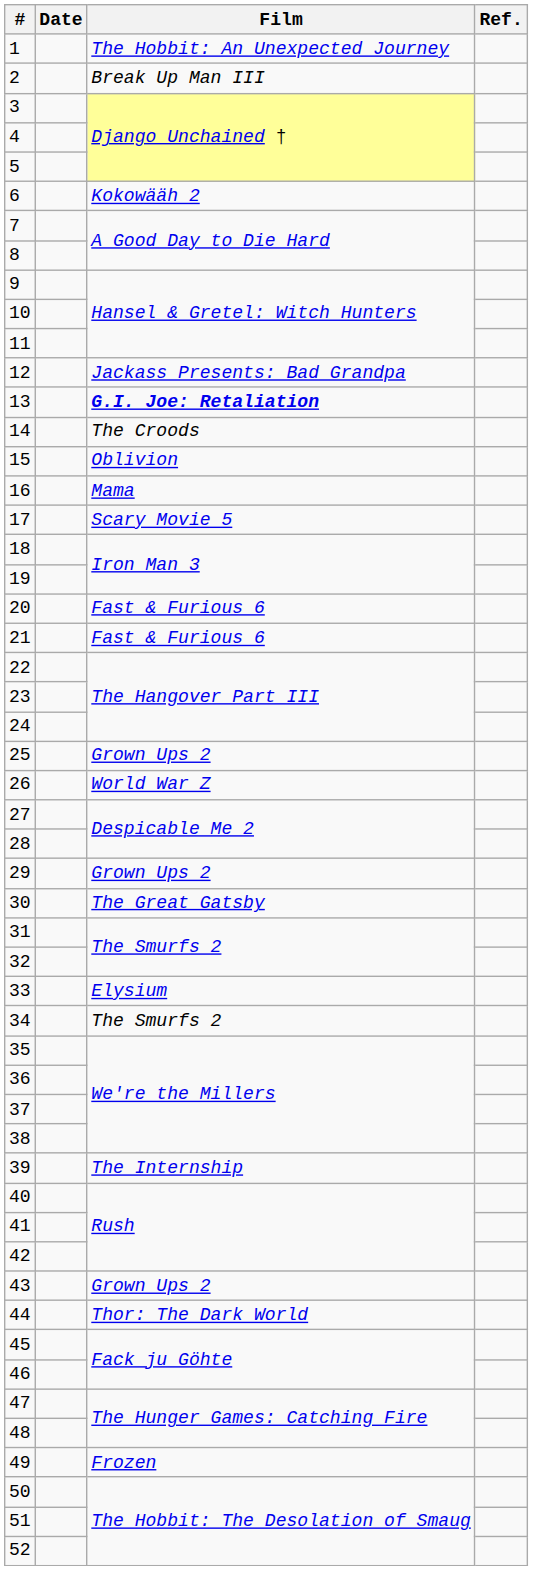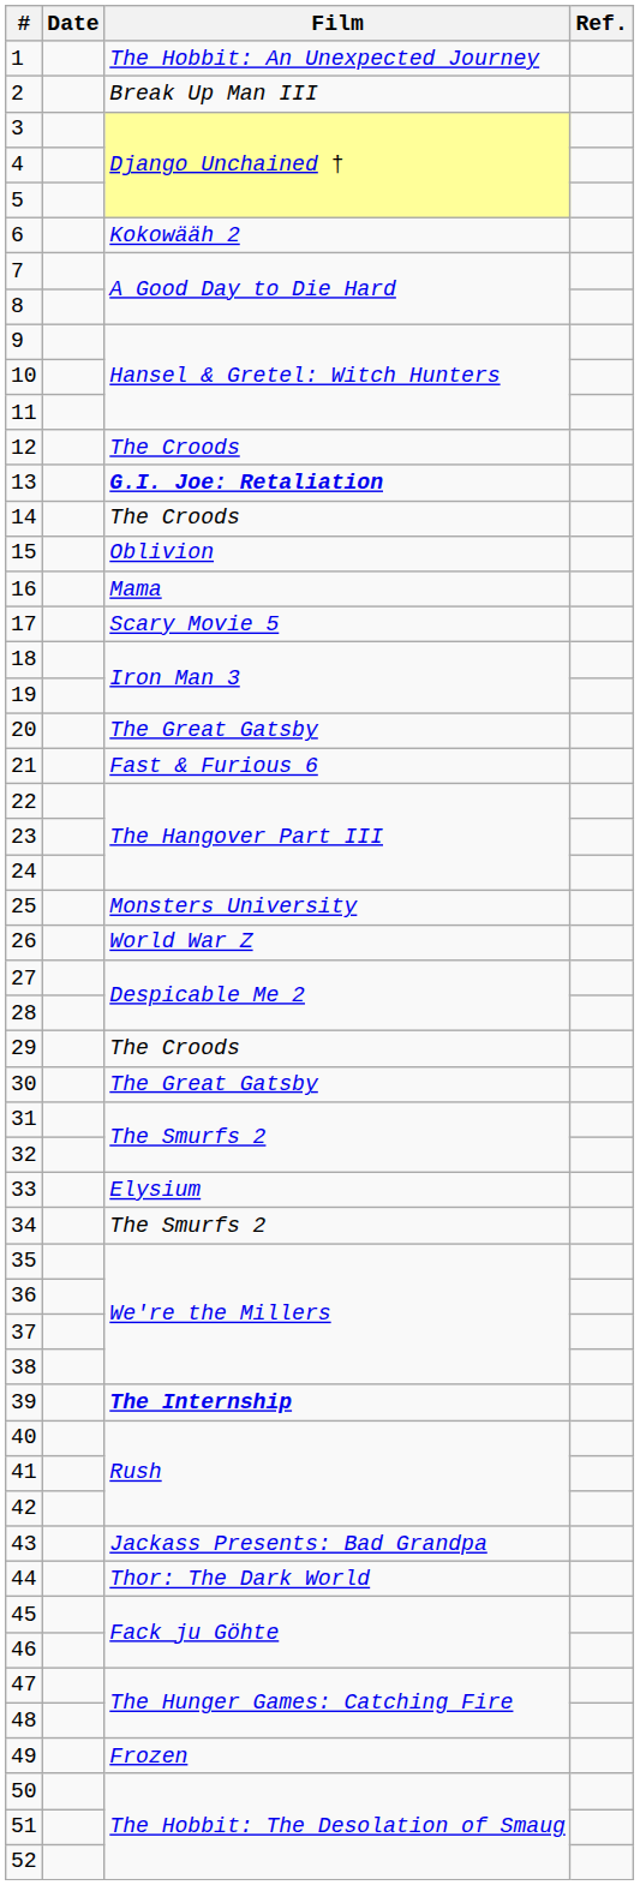12 | Film: Jackass Presents: Bad Grandpa -> The Croods
20 | Film: Fast & Furious 6 -> The Great Gatsby
25 | Film: Grown Ups 2 -> Monsters University
29 | Film: Grown Ups 2 -> The Croods
39 | Film: normal -> bold
43 | Film: Grown Ups 2 -> Jackass Presents: Bad Grandpa
